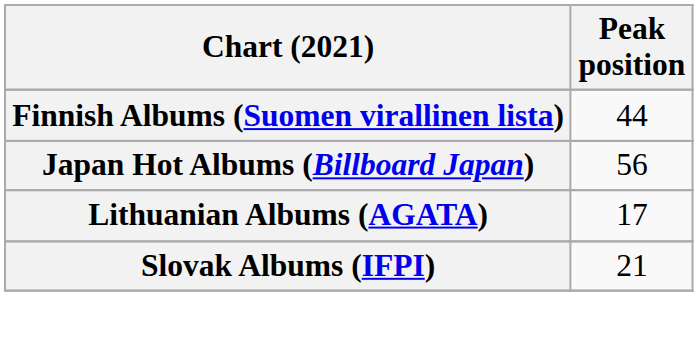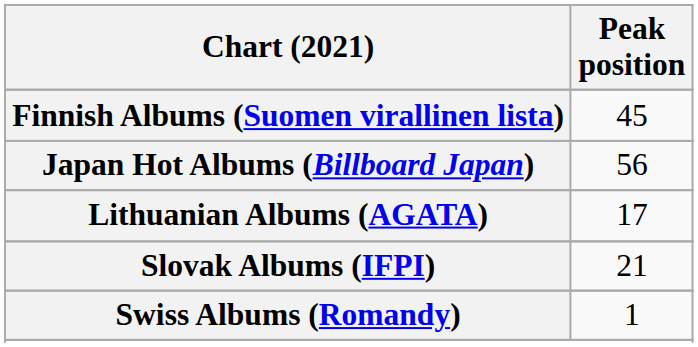Finnish Albums (Suomen virallinen lista) | Peak position: 44 -> 45
+ row: Swiss Albums (Romandy) | 1
